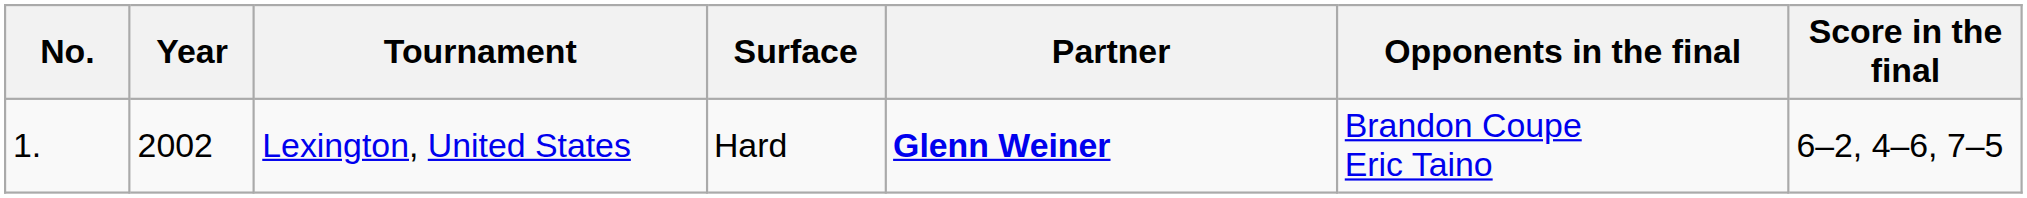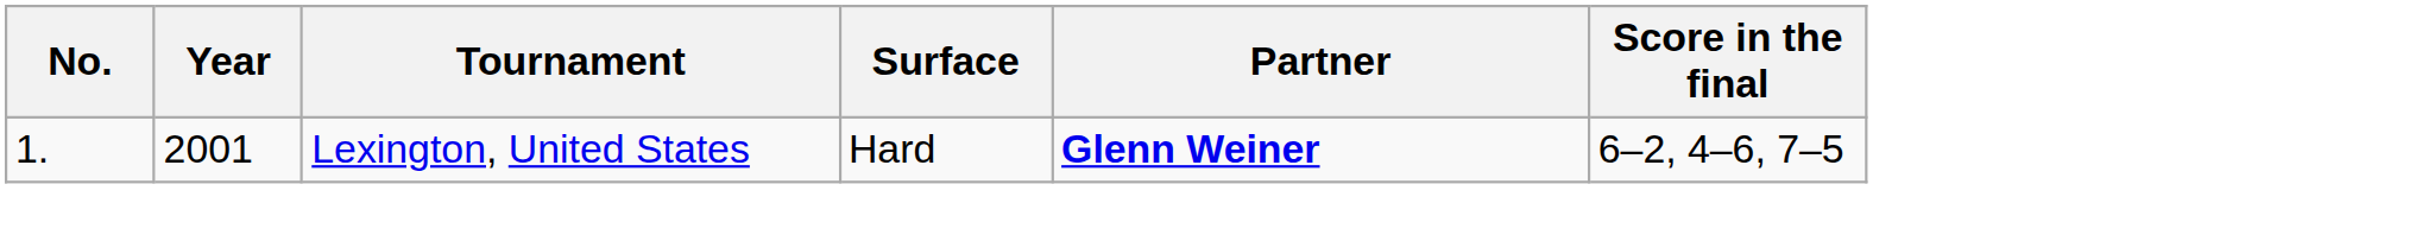- column: Opponents in the final | Brandon Coupe Eric Taino
Lexington, United States | Year: 2002 -> 2001
